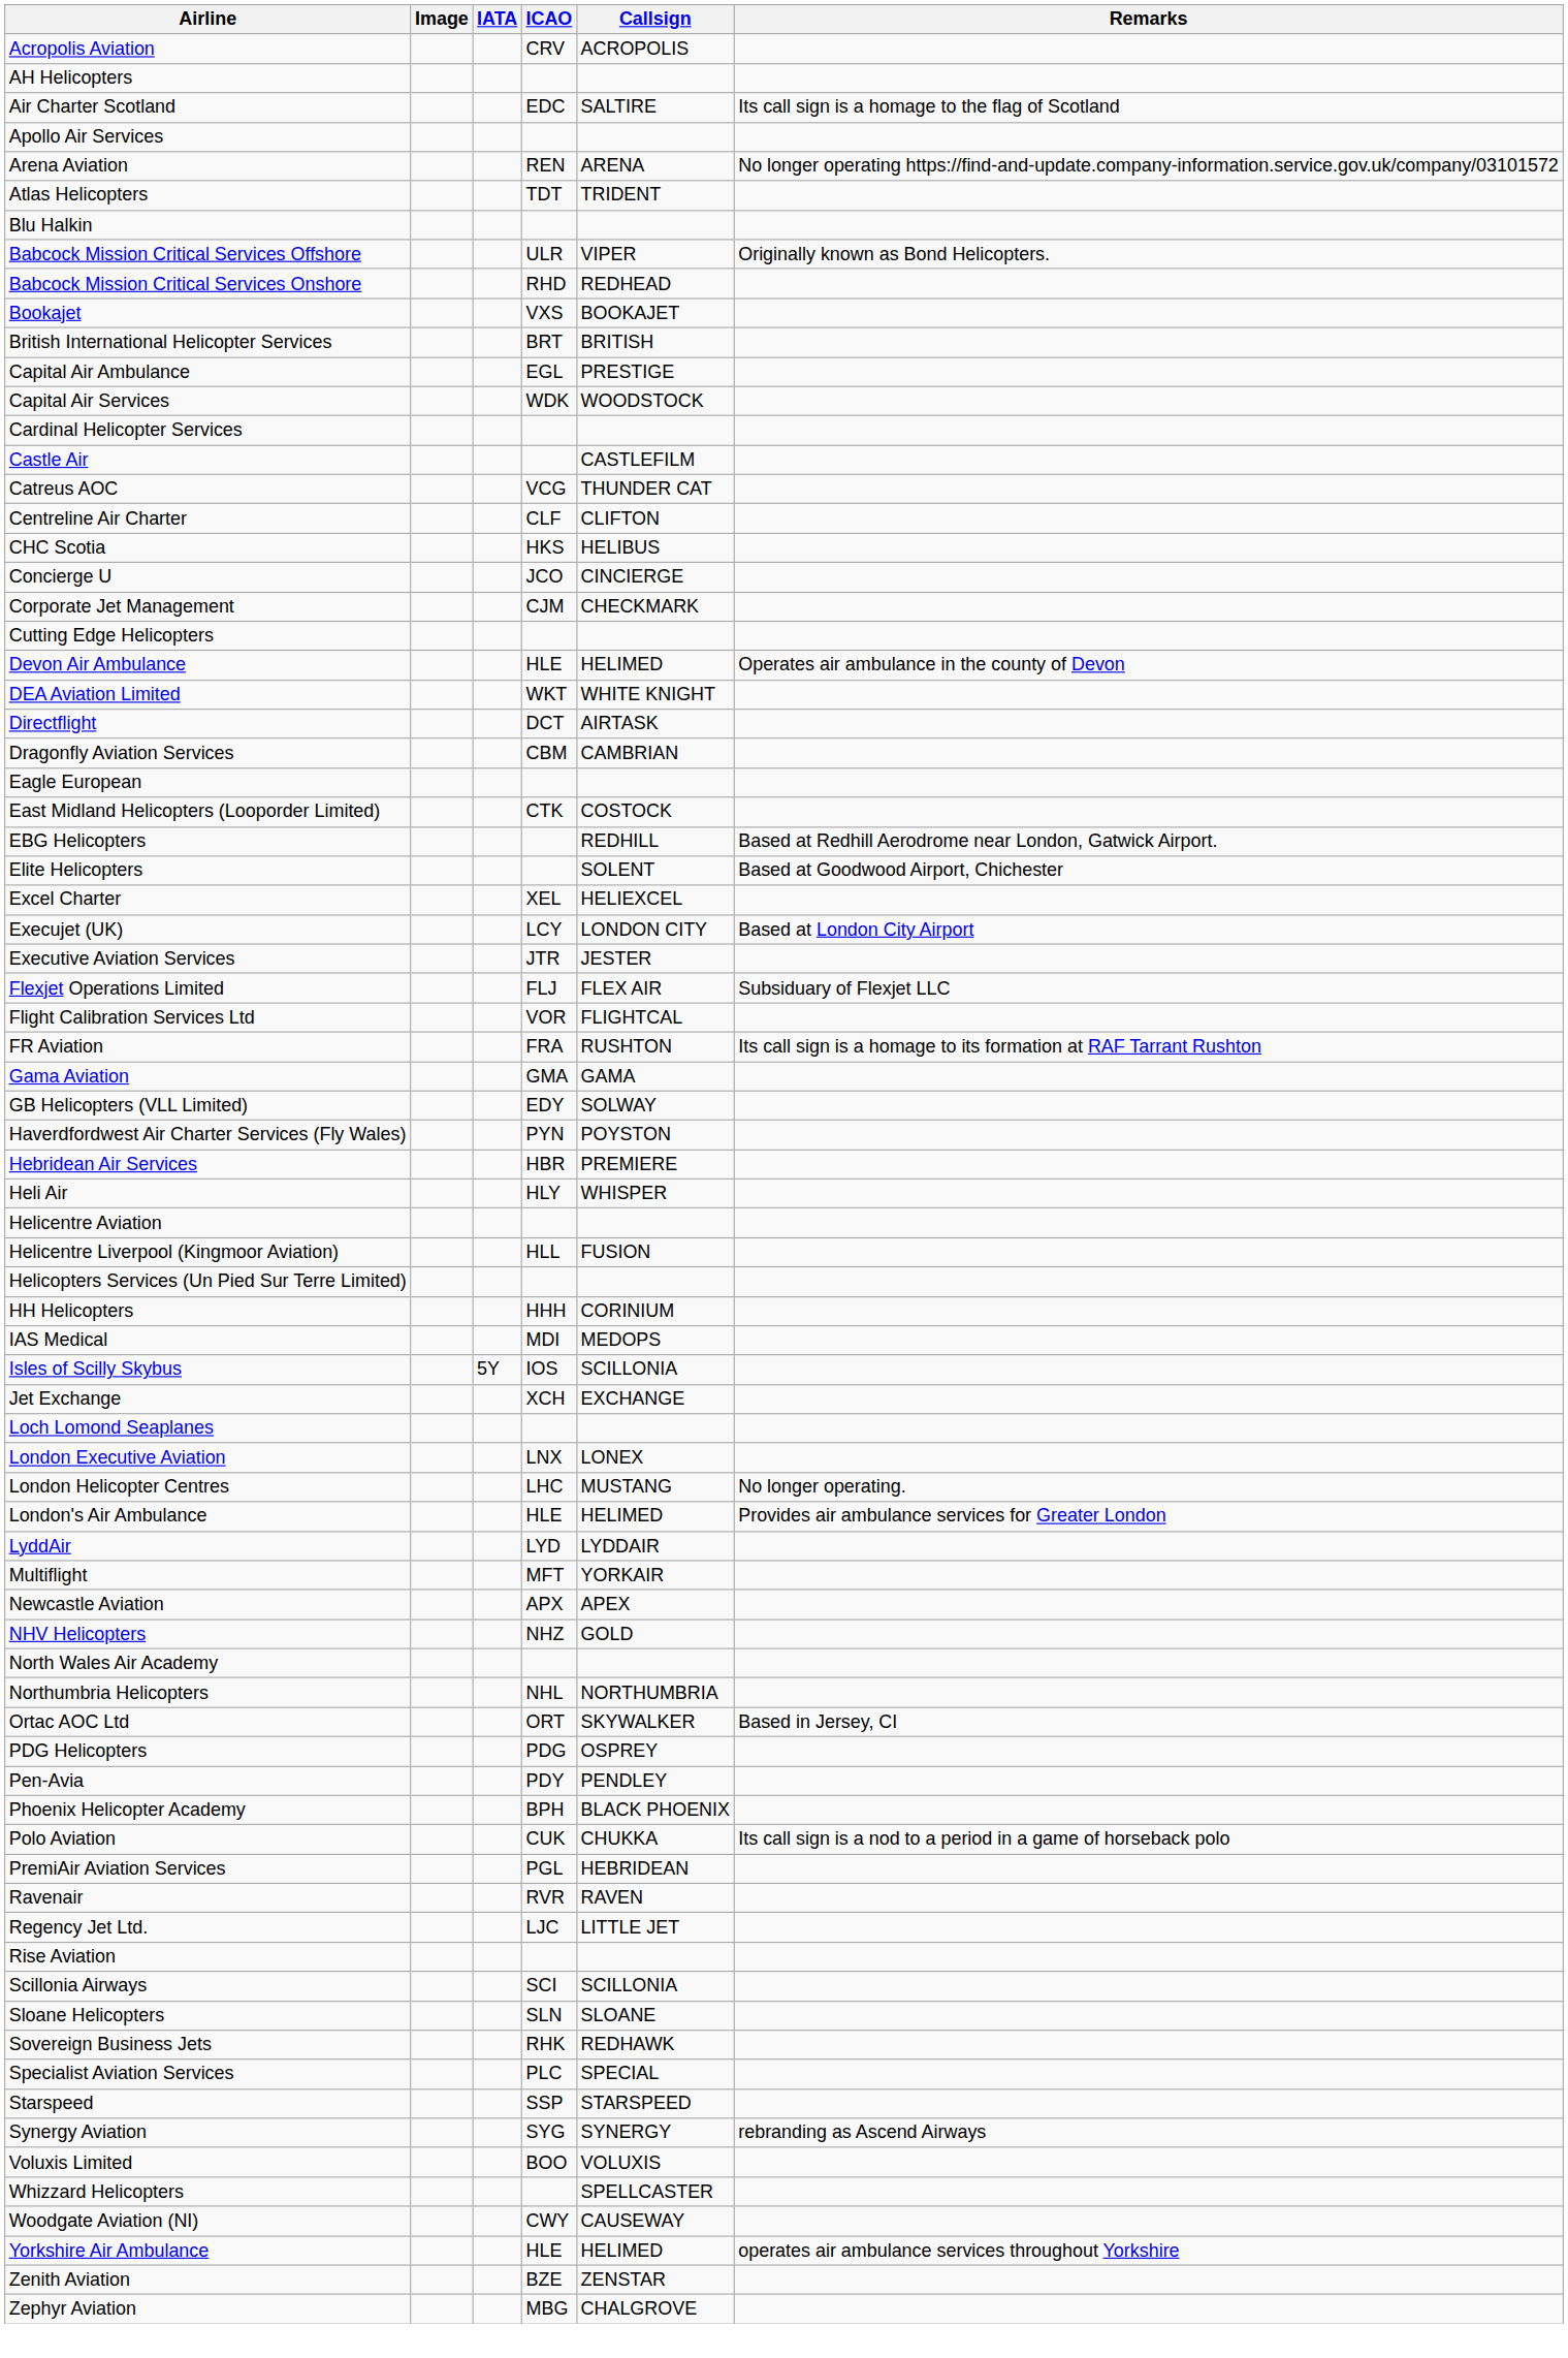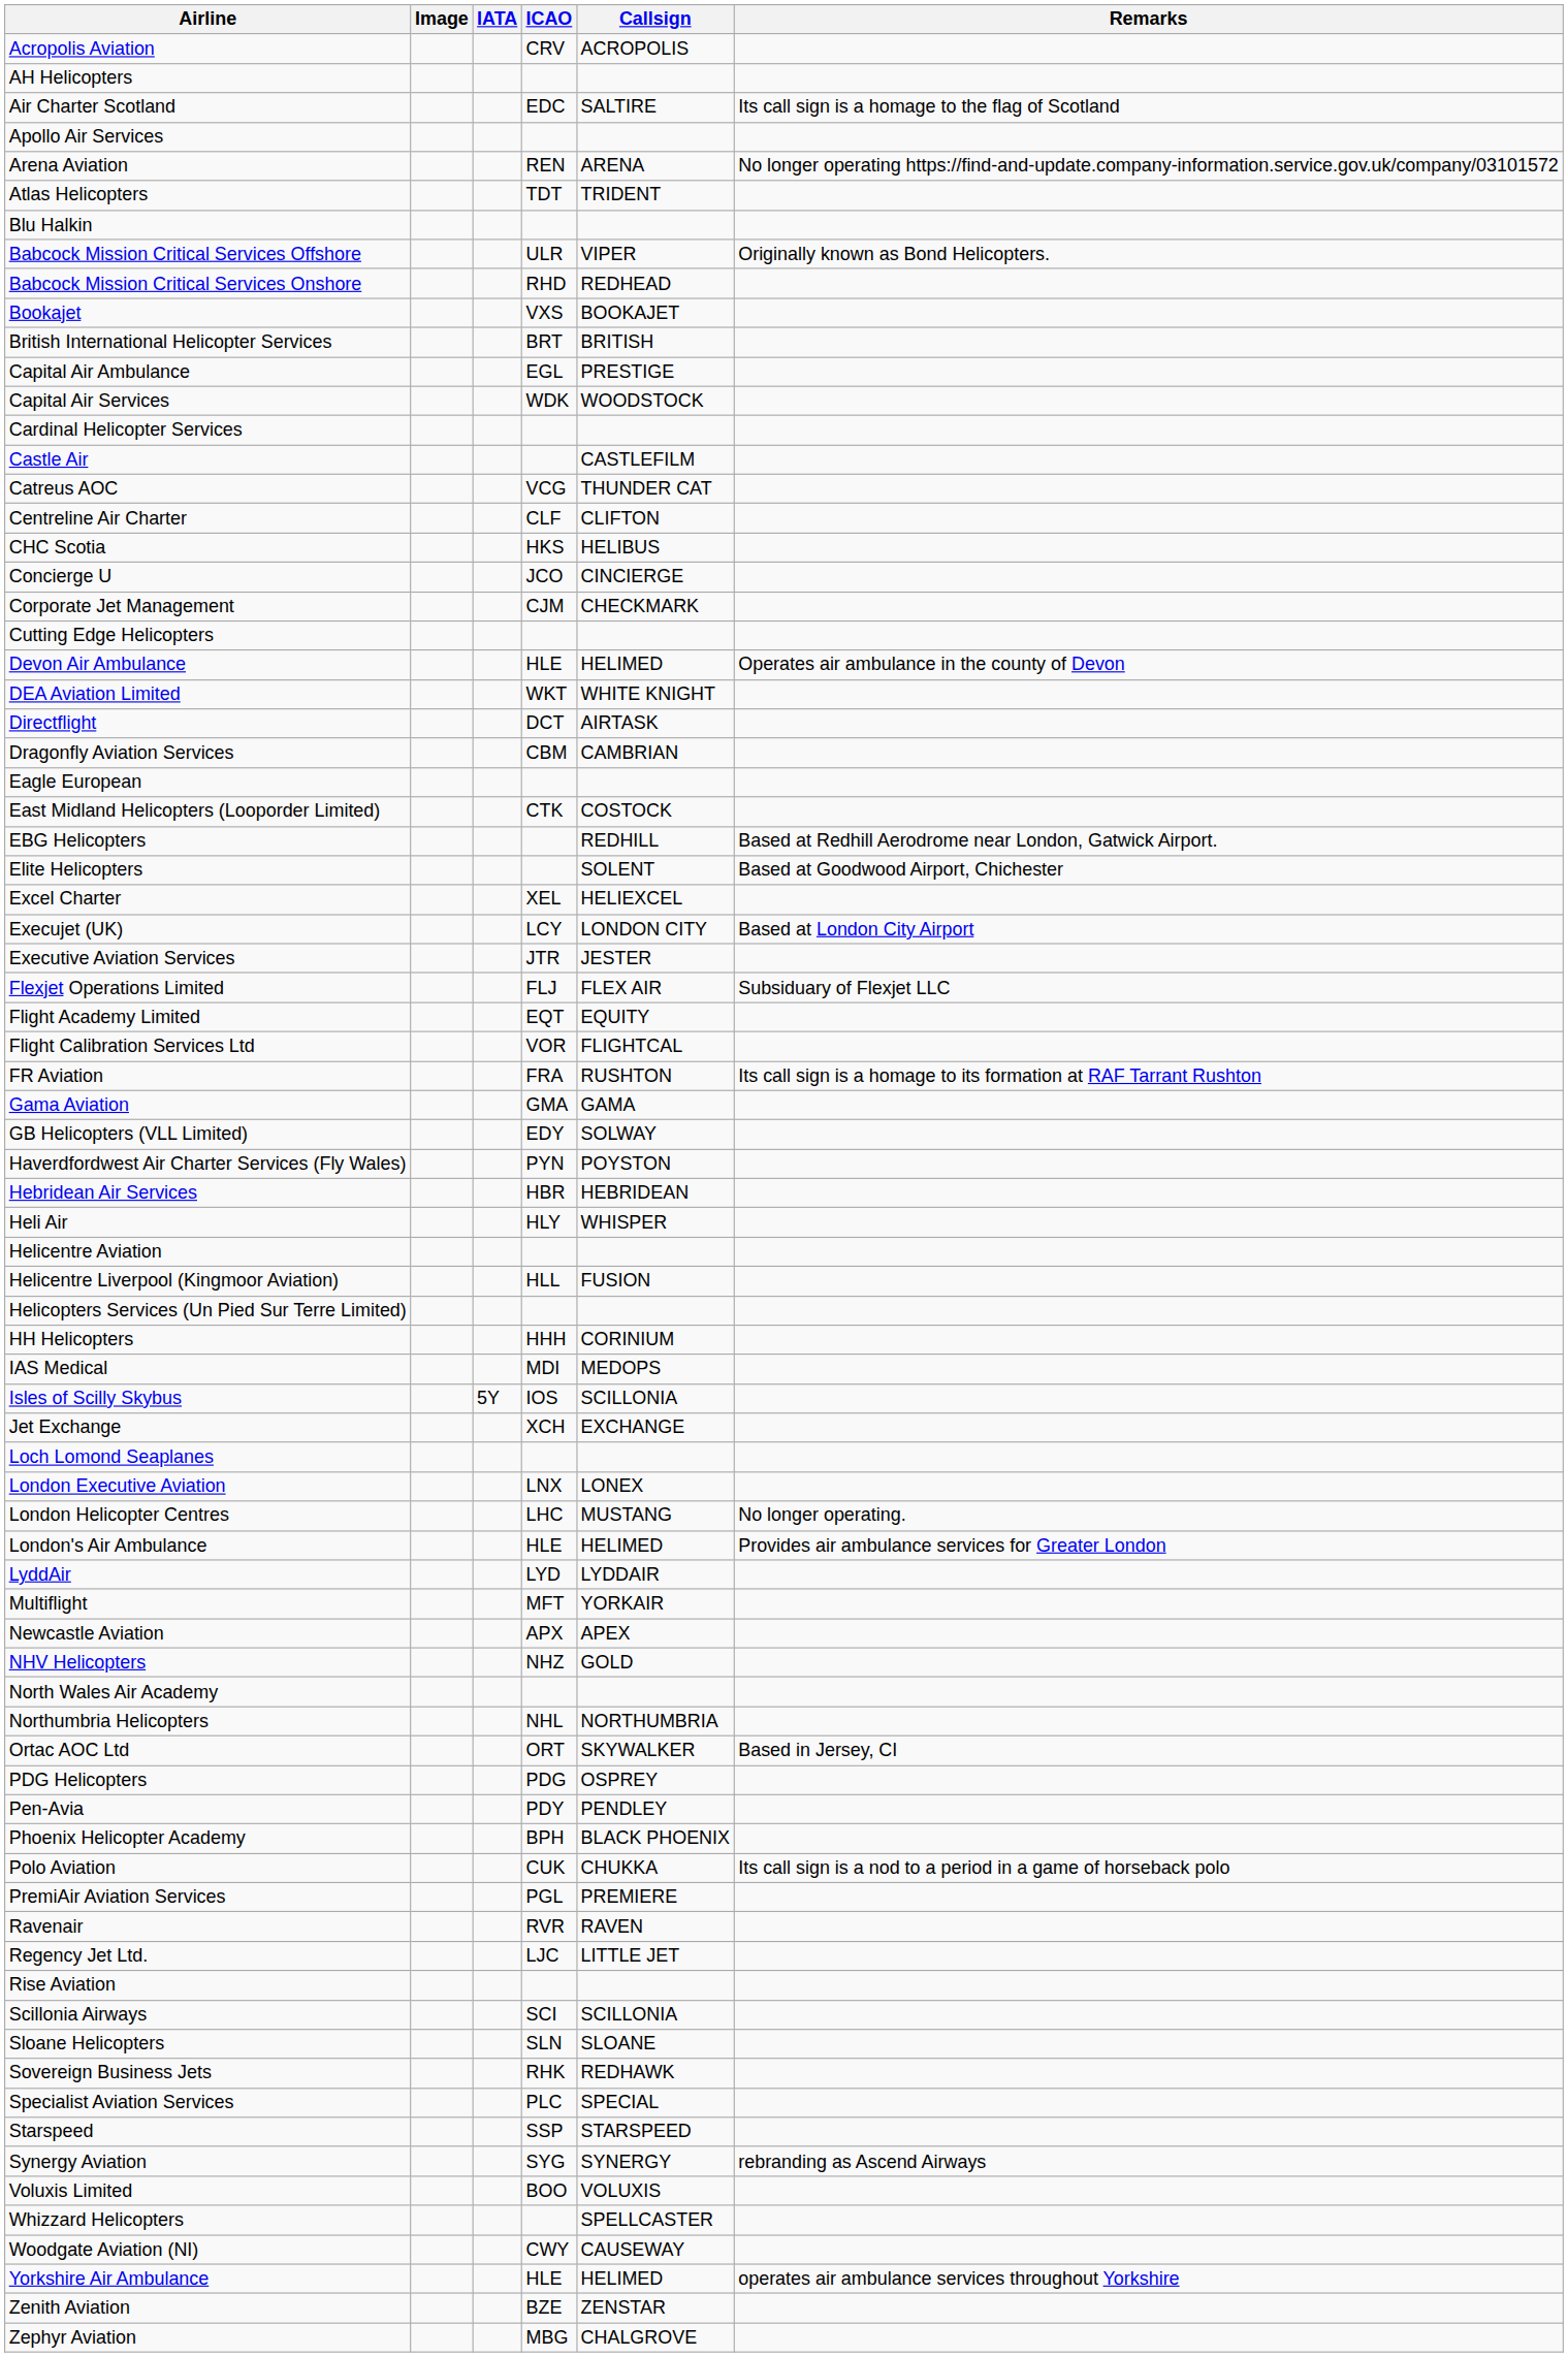+ row: Flight Academy Limited | EQT | EQUITY
Hebridean Air Services | Callsign: PREMIERE -> HEBRIDEAN
PremiAir Aviation Services | Callsign: HEBRIDEAN -> PREMIERE
